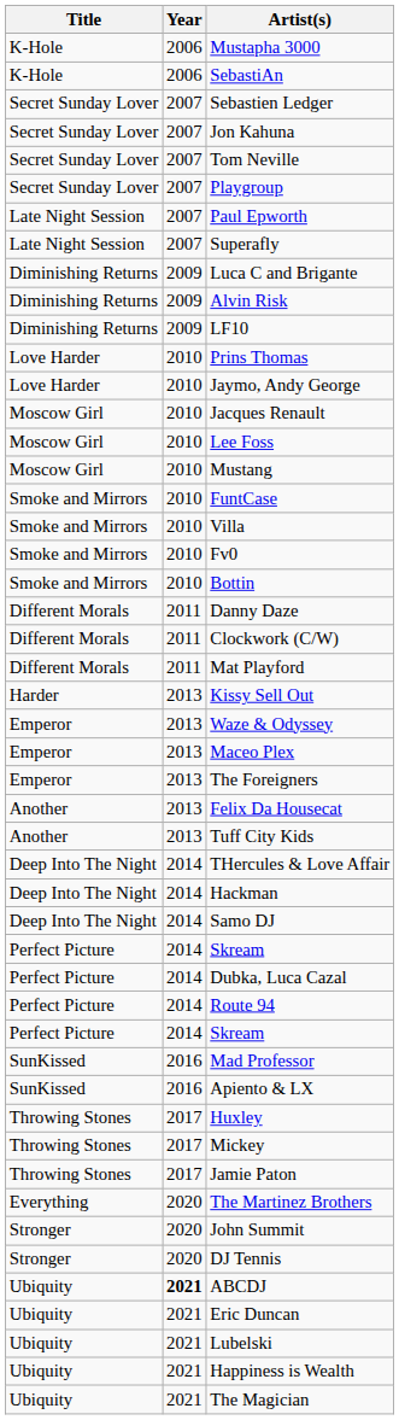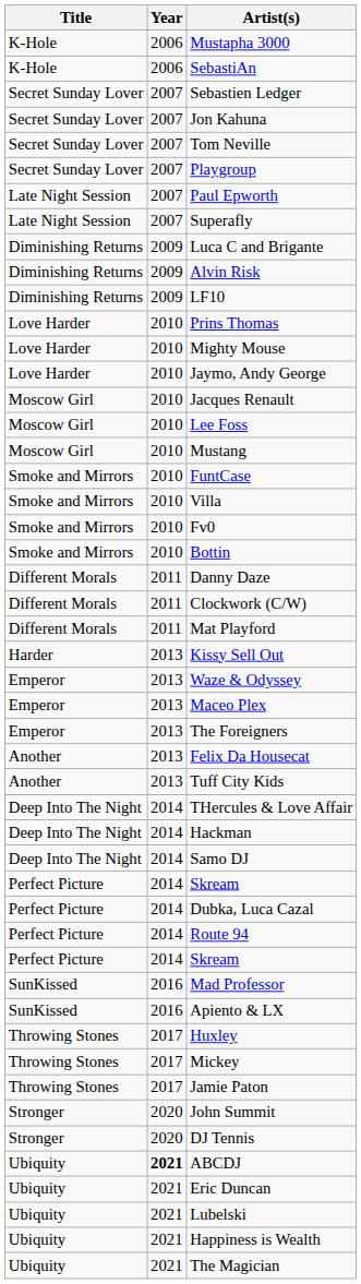+ row: Love Harder | 2010 | Mighty Mouse
- row: Everything | 2020 | The Martinez Brothers
